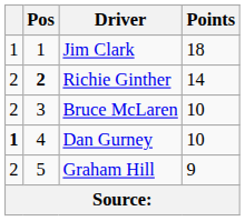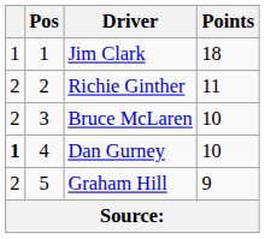Richie Ginther | Pos: bold -> normal
Richie Ginther | Points: 14 -> 11
